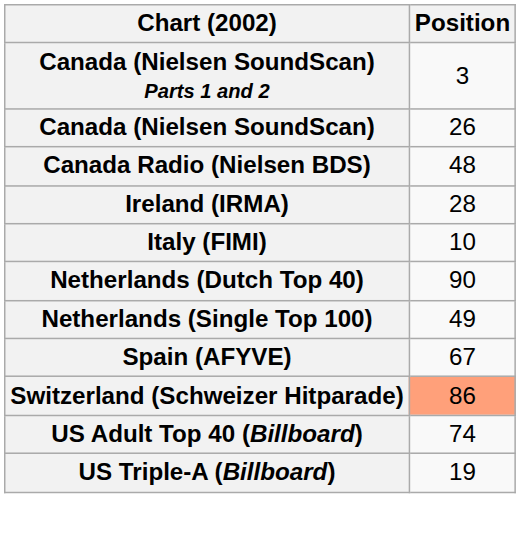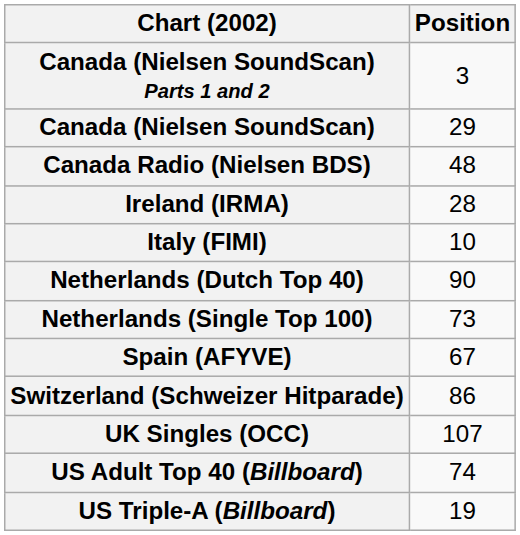Canada (Nielsen SoundScan) | Position: 26 -> 29
Netherlands (Single Top 100) | Position: 49 -> 73
Switzerland (Schweizer Hitparade) | Position: lightsalmon background -> no background
+ row: UK Singles (OCC) | 107
